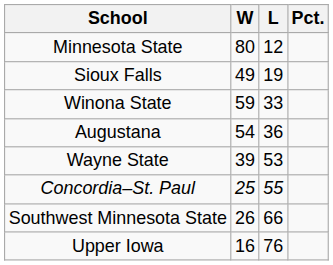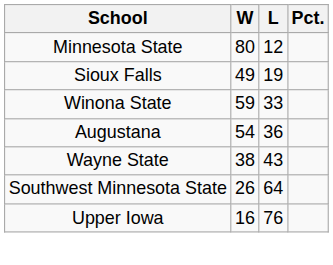Wayne State | W: 39 -> 38
Wayne State | L: 53 -> 43
- row: Concordia–St. Paul | 25 | 55
Southwest Minnesota State | L: 66 -> 64
